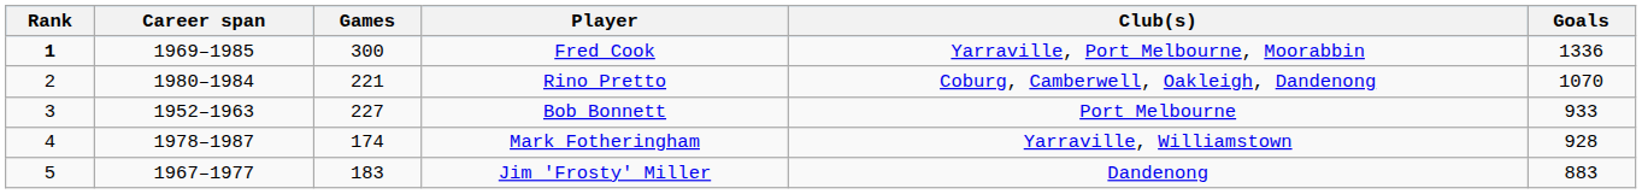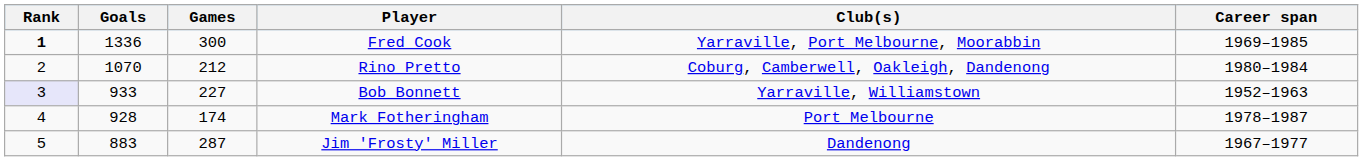columns swapped: Goals <-> Career span
Rino Pretto | Games: 221 -> 212
Bob Bonnett | Rank: no background -> lavender background
Bob Bonnett | Club(s): Port Melbourne -> Yarraville, Williamstown
Mark Fotheringham | Club(s): Yarraville, Williamstown -> Port Melbourne
Jim 'Frosty' Miller | Games: 183 -> 287
